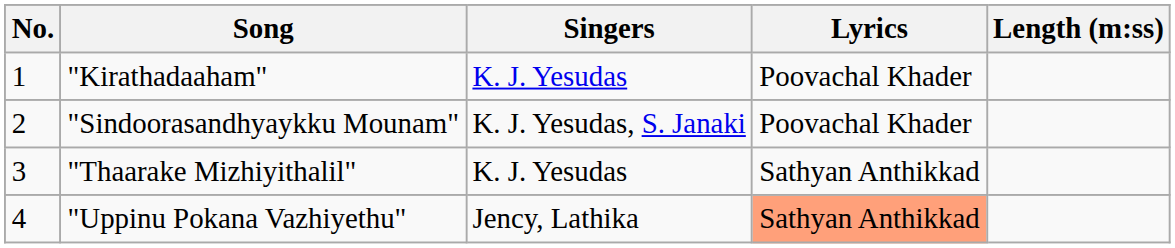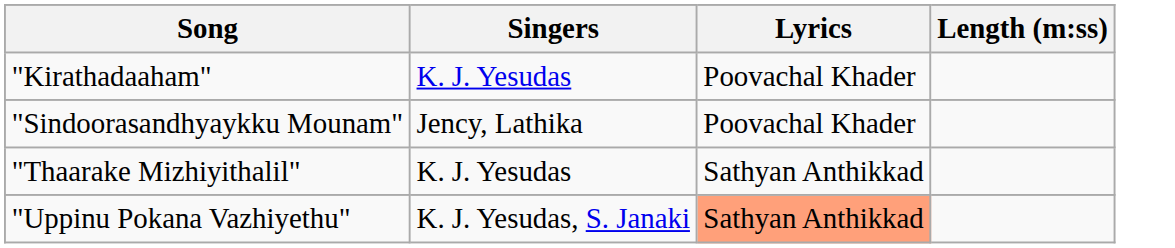- column: No. | 1 | 2 | 3 | 4
"Sindoorasandhyaykku Mounam" | Singers: K. J. Yesudas, S. Janaki -> Jency, Lathika
"Uppinu Pokana Vazhiyethu" | Singers: Jency, Lathika -> K. J. Yesudas, S. Janaki
